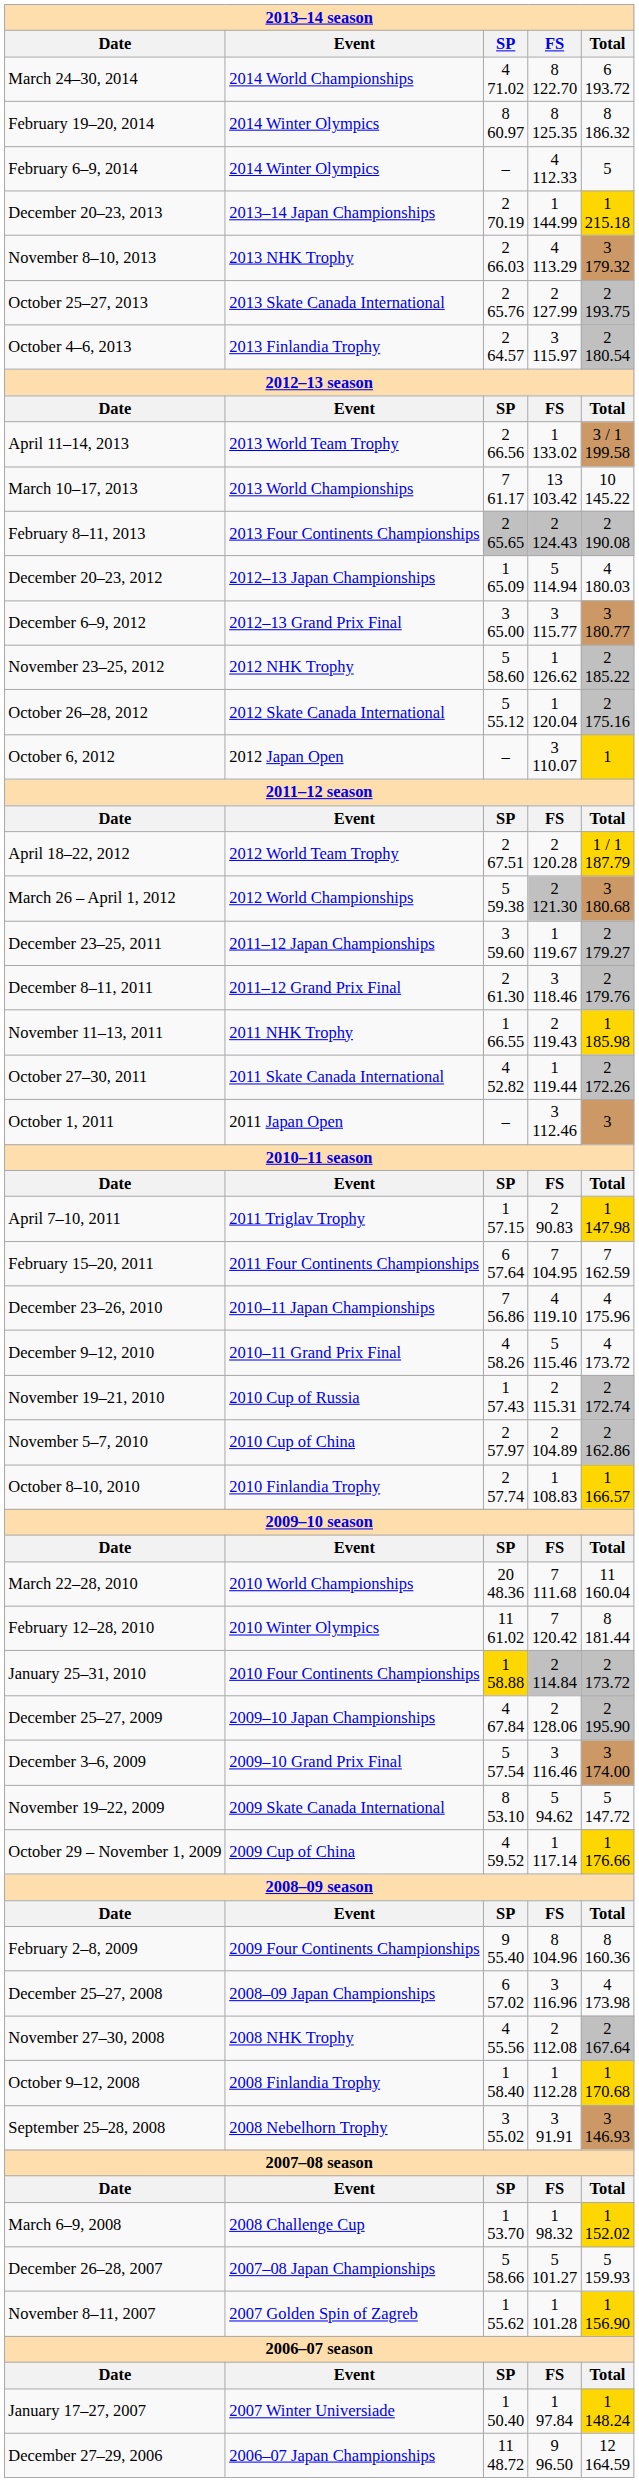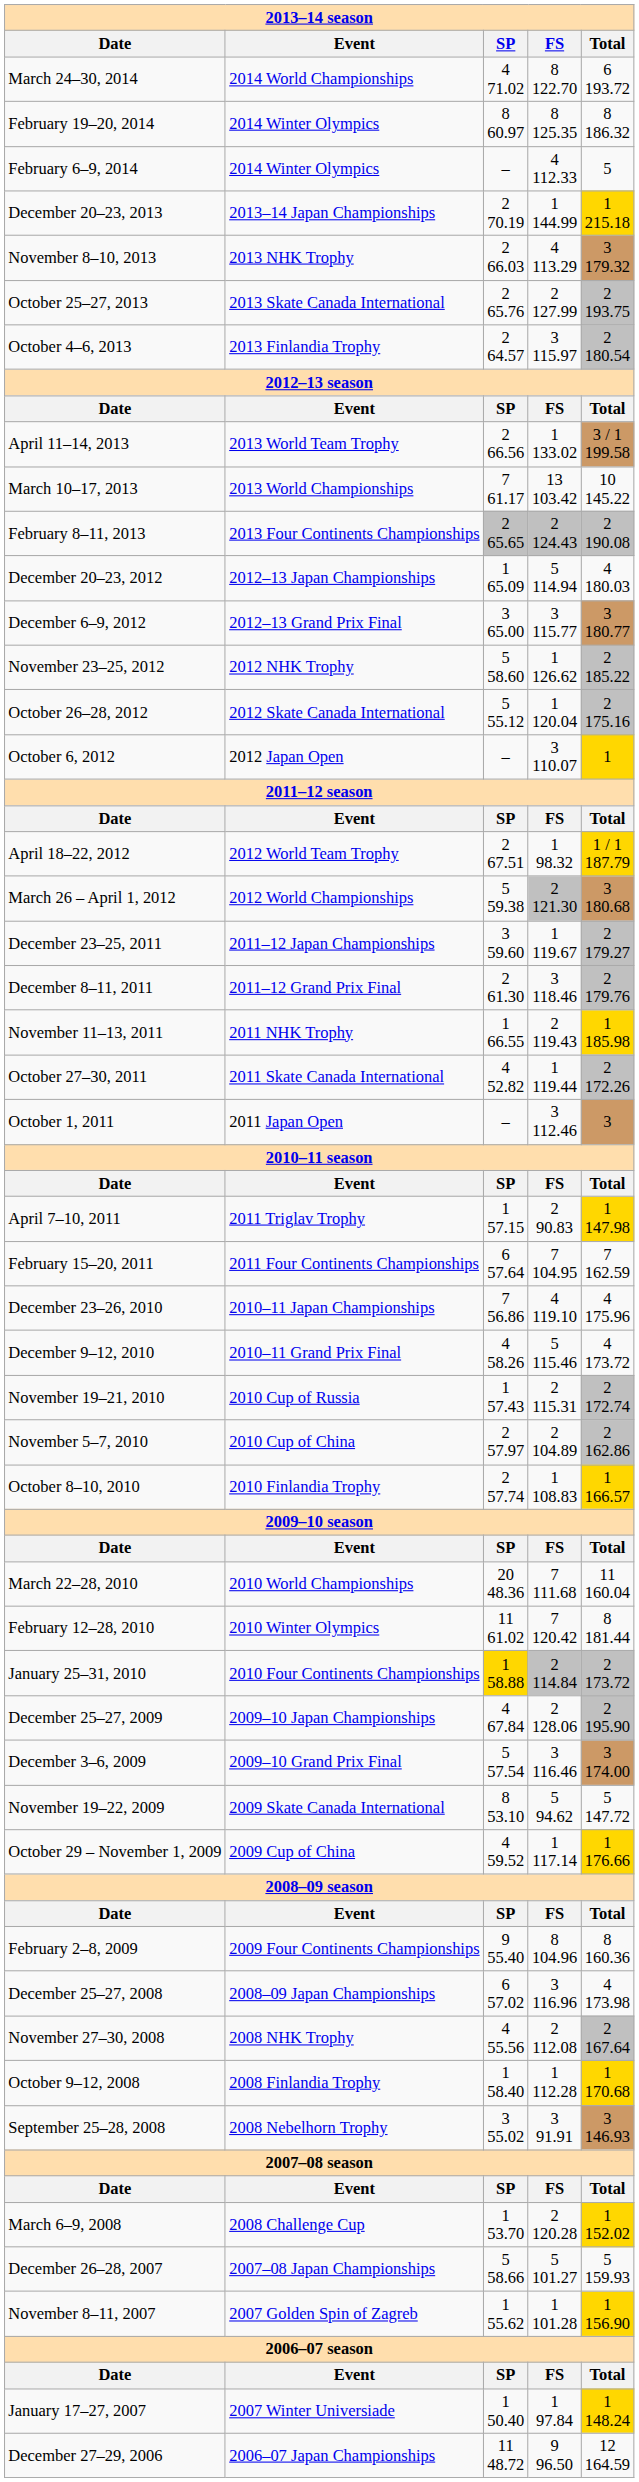April 18–22, 2012 | FS: 2 120.28 -> 1 98.32
March 6–9, 2008 | FS: 1 98.32 -> 2 120.28
